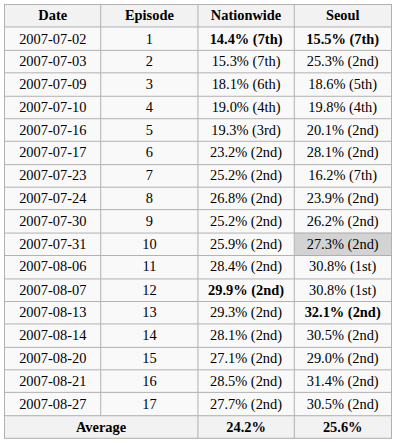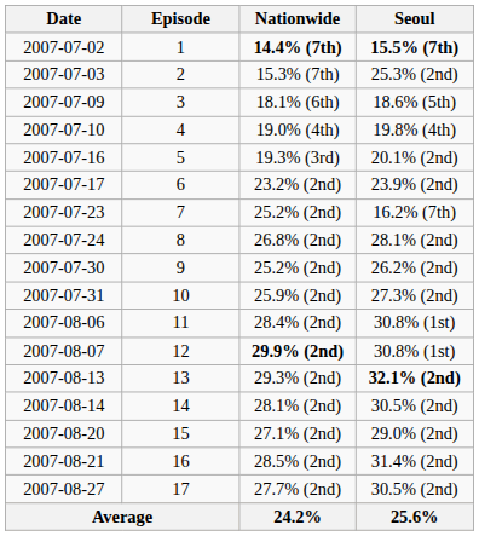23.2% (2nd) | Seoul: 28.1% (2nd) -> 23.9% (2nd)
26.8% (2nd) | Seoul: 23.9% (2nd) -> 28.1% (2nd)
25.9% (2nd) | Seoul: lightgrey background -> no background
